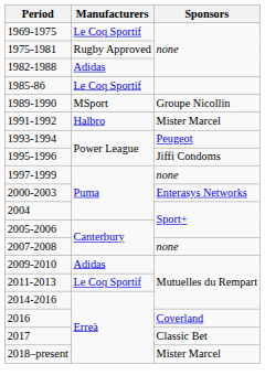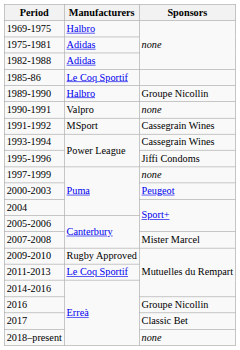1969-1975 | Manufacturers: Le Coq Sportif -> Halbro
1975-1981 | Manufacturers: Rugby Approved -> Adidas
1989-1990 | Manufacturers: MSport -> Halbro
+ row: 1990-1991 | Valpro | none
1991-1992 | Manufacturers: Halbro -> MSport
1991-1992 | Sponsors: Mister Marcel -> Cassegrain Wines
1993-1994 | Sponsors: Peugeot -> Cassegrain Wines
2000-2003 | Sponsors: Enterasys Networks -> Peugeot
2007-2008 | Sponsors: none -> Mister Marcel
2009-2010 | Manufacturers: Adidas -> Rugby Approved
2016 | Sponsors: Coverland -> Groupe Nicollin
2018–present | Sponsors: Mister Marcel -> none
